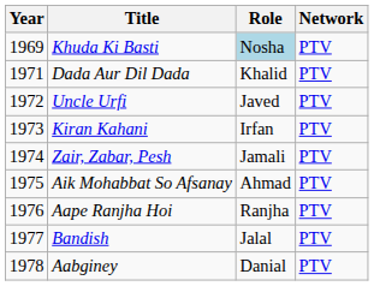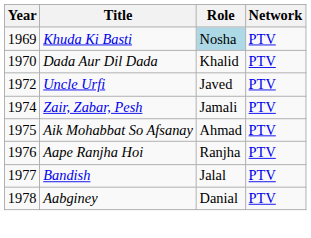Dada Aur Dil Dada | Year: 1971 -> 1970
- row: 1973 | Kiran Kahani | Irfan | PTV
